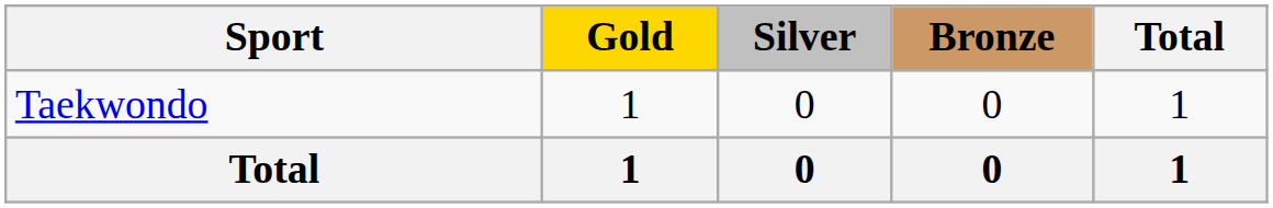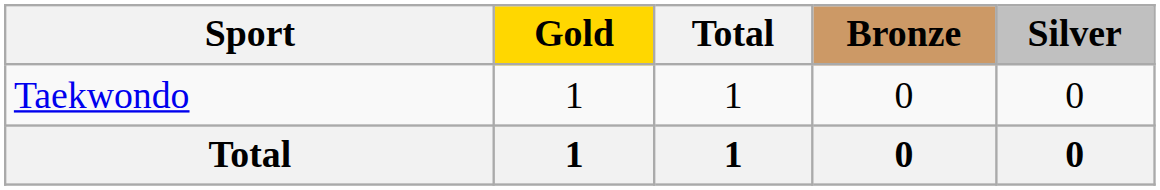columns swapped: Silver <-> Total
